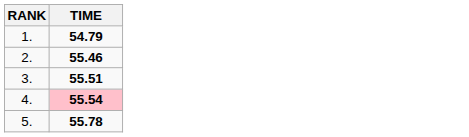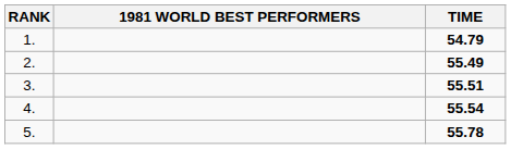+ column: 1981 WORLD BEST PERFORMERS
2. | TIME: 55.46 -> 55.49
4. | TIME: pink background -> no background
